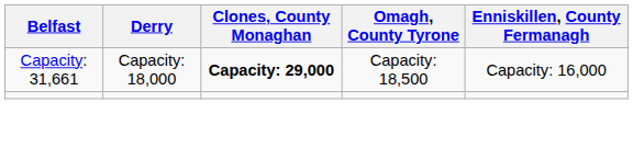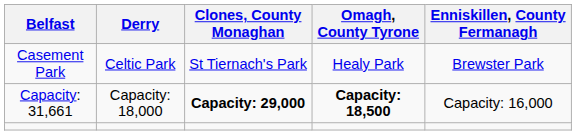+ row: Casement Park | Celtic Park | St Tiernach's Park | Healy Park | Brewster Park
Capacity: 31,661 | Omagh, County Tyrone: normal -> bold
